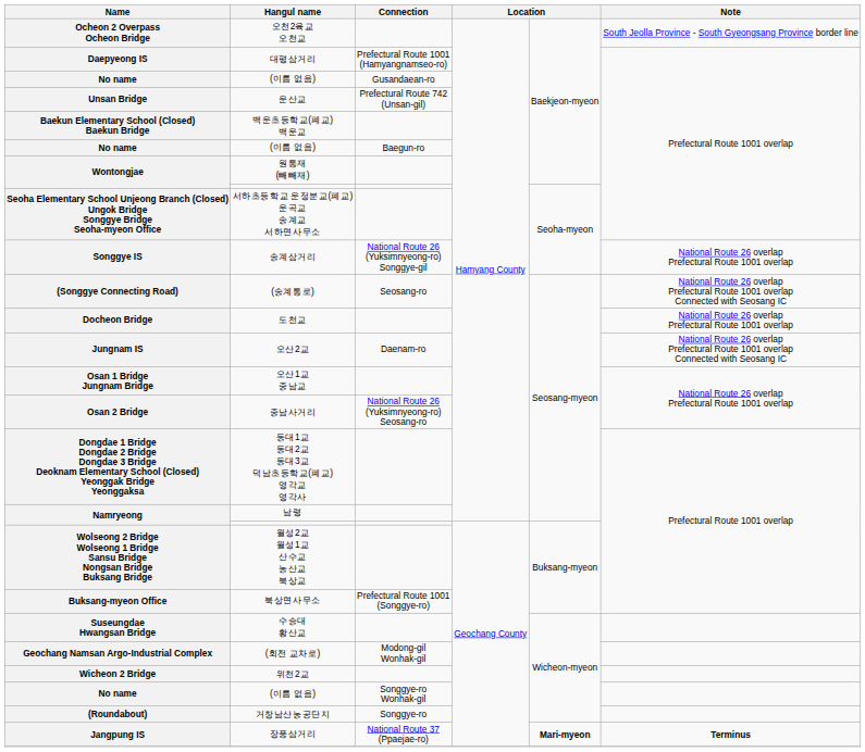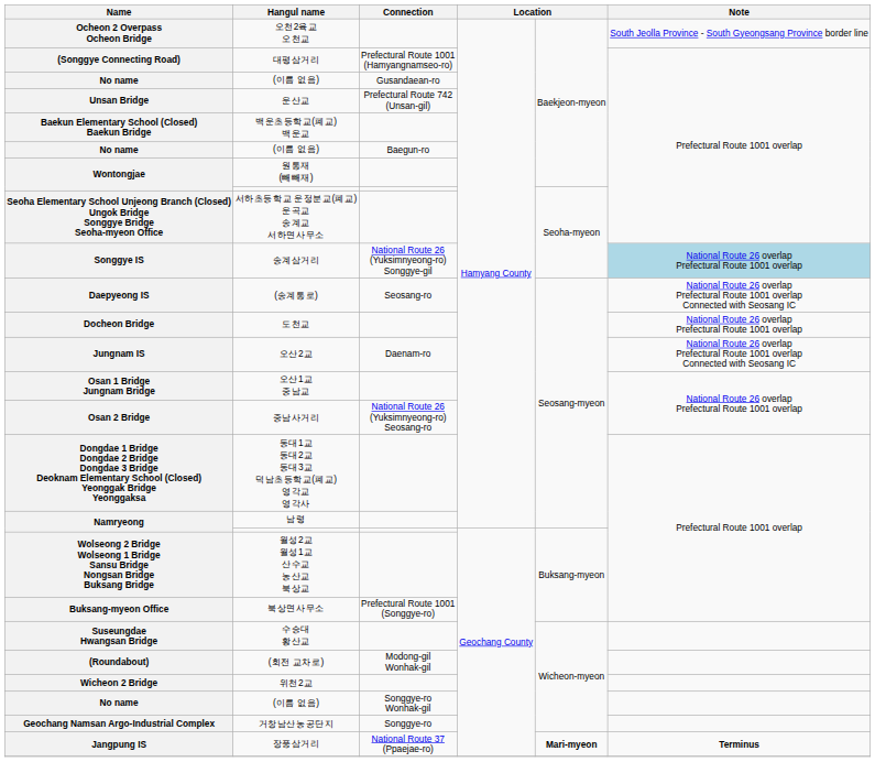대평삼거리 | Name: Daepyeong IS -> (Songgye Connecting Road)
송계삼거리 | Note: no background -> lightblue background
(송계통로) | Name: (Songgye Connecting Road) -> Daepyeong IS
(회전 교차로) | Name: Geochang Namsan Argo-Industrial Complex -> (Roundabout)
거창남산농공단지 | Name: (Roundabout) -> Geochang Namsan Argo-Industrial Complex
